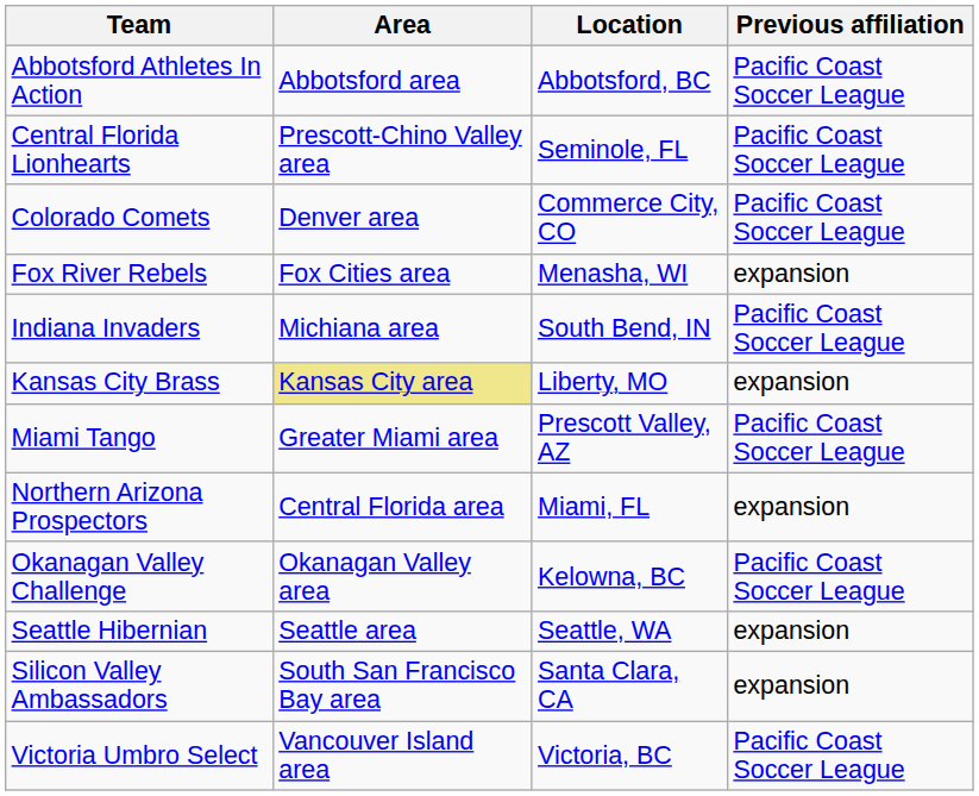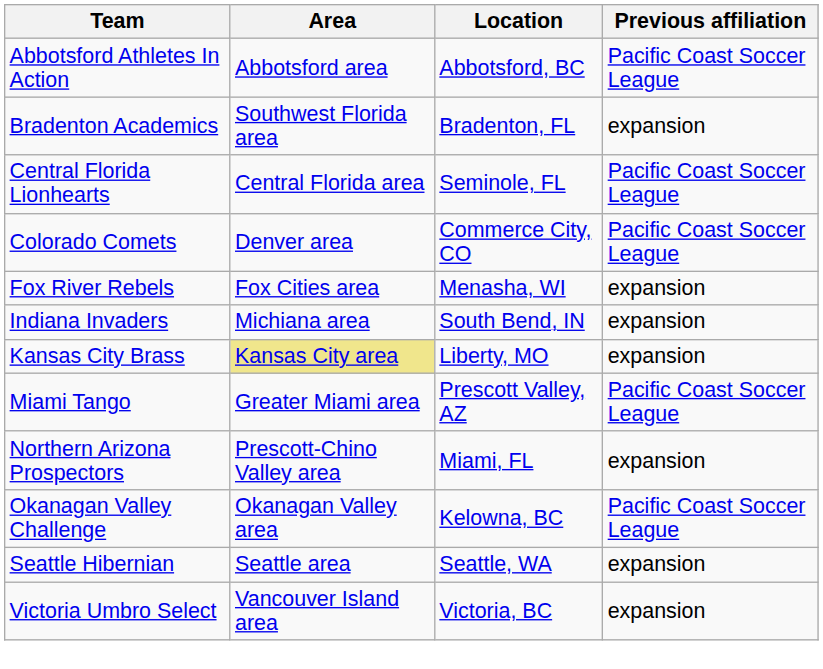+ row: Bradenton Academics | Southwest Florida area | Bradenton, FL | expansion
Central Florida Lionhearts | Area: Prescott-Chino Valley area -> Central Florida area
Indiana Invaders | Previous affiliation: Pacific Coast Soccer League -> expansion
Northern Arizona Prospectors | Area: Central Florida area -> Prescott-Chino Valley area
- row: Silicon Valley Ambassadors | South San Francisco Bay area | Santa Clara, CA | expansion
Victoria Umbro Select | Previous affiliation: Pacific Coast Soccer League -> expansion
